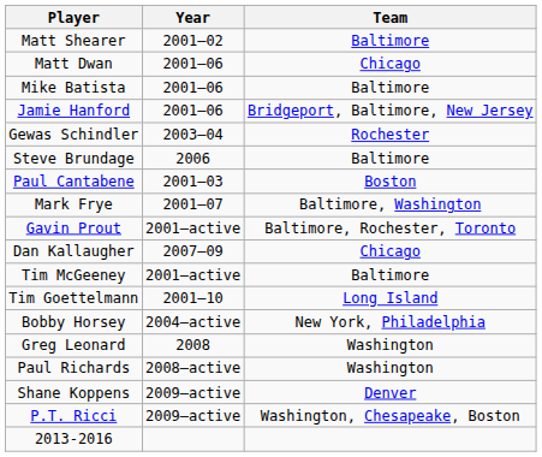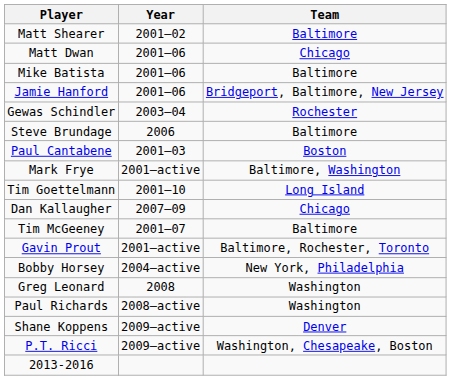Mark Frye | Year: 2001–07 -> 2001–active
rows swapped: Tim Goettelmann <-> Gavin Prout
Tim McGeeney | Year: 2001–active -> 2001–07
